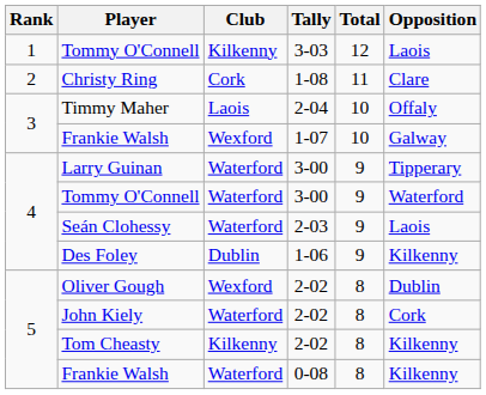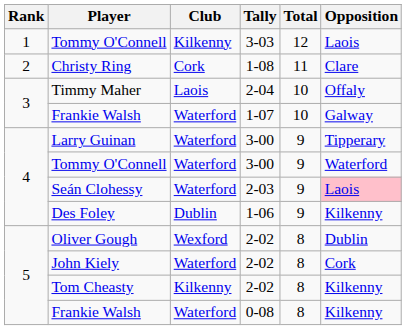Frankie Walsh / 1-07 | Club: Wexford -> Waterford
Seán Clohessy | Opposition: no background -> pink background
